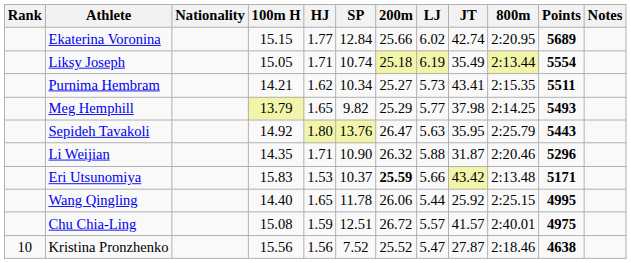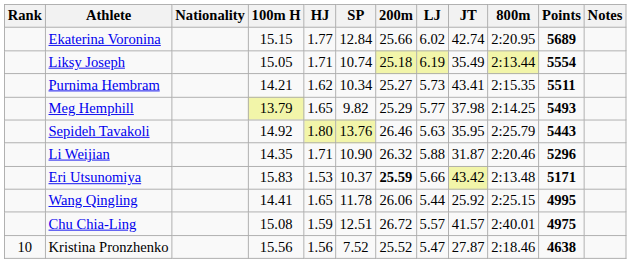Sepideh Tavakoli | 200m: 26.47 -> 26.46
Wang Qingling | 100m H: 14.40 -> 14.41
